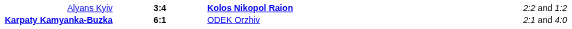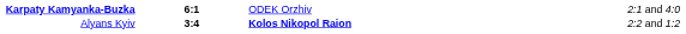rows swapped: Karpaty Kamyanka-Buzka <-> Alyans Kyiv
